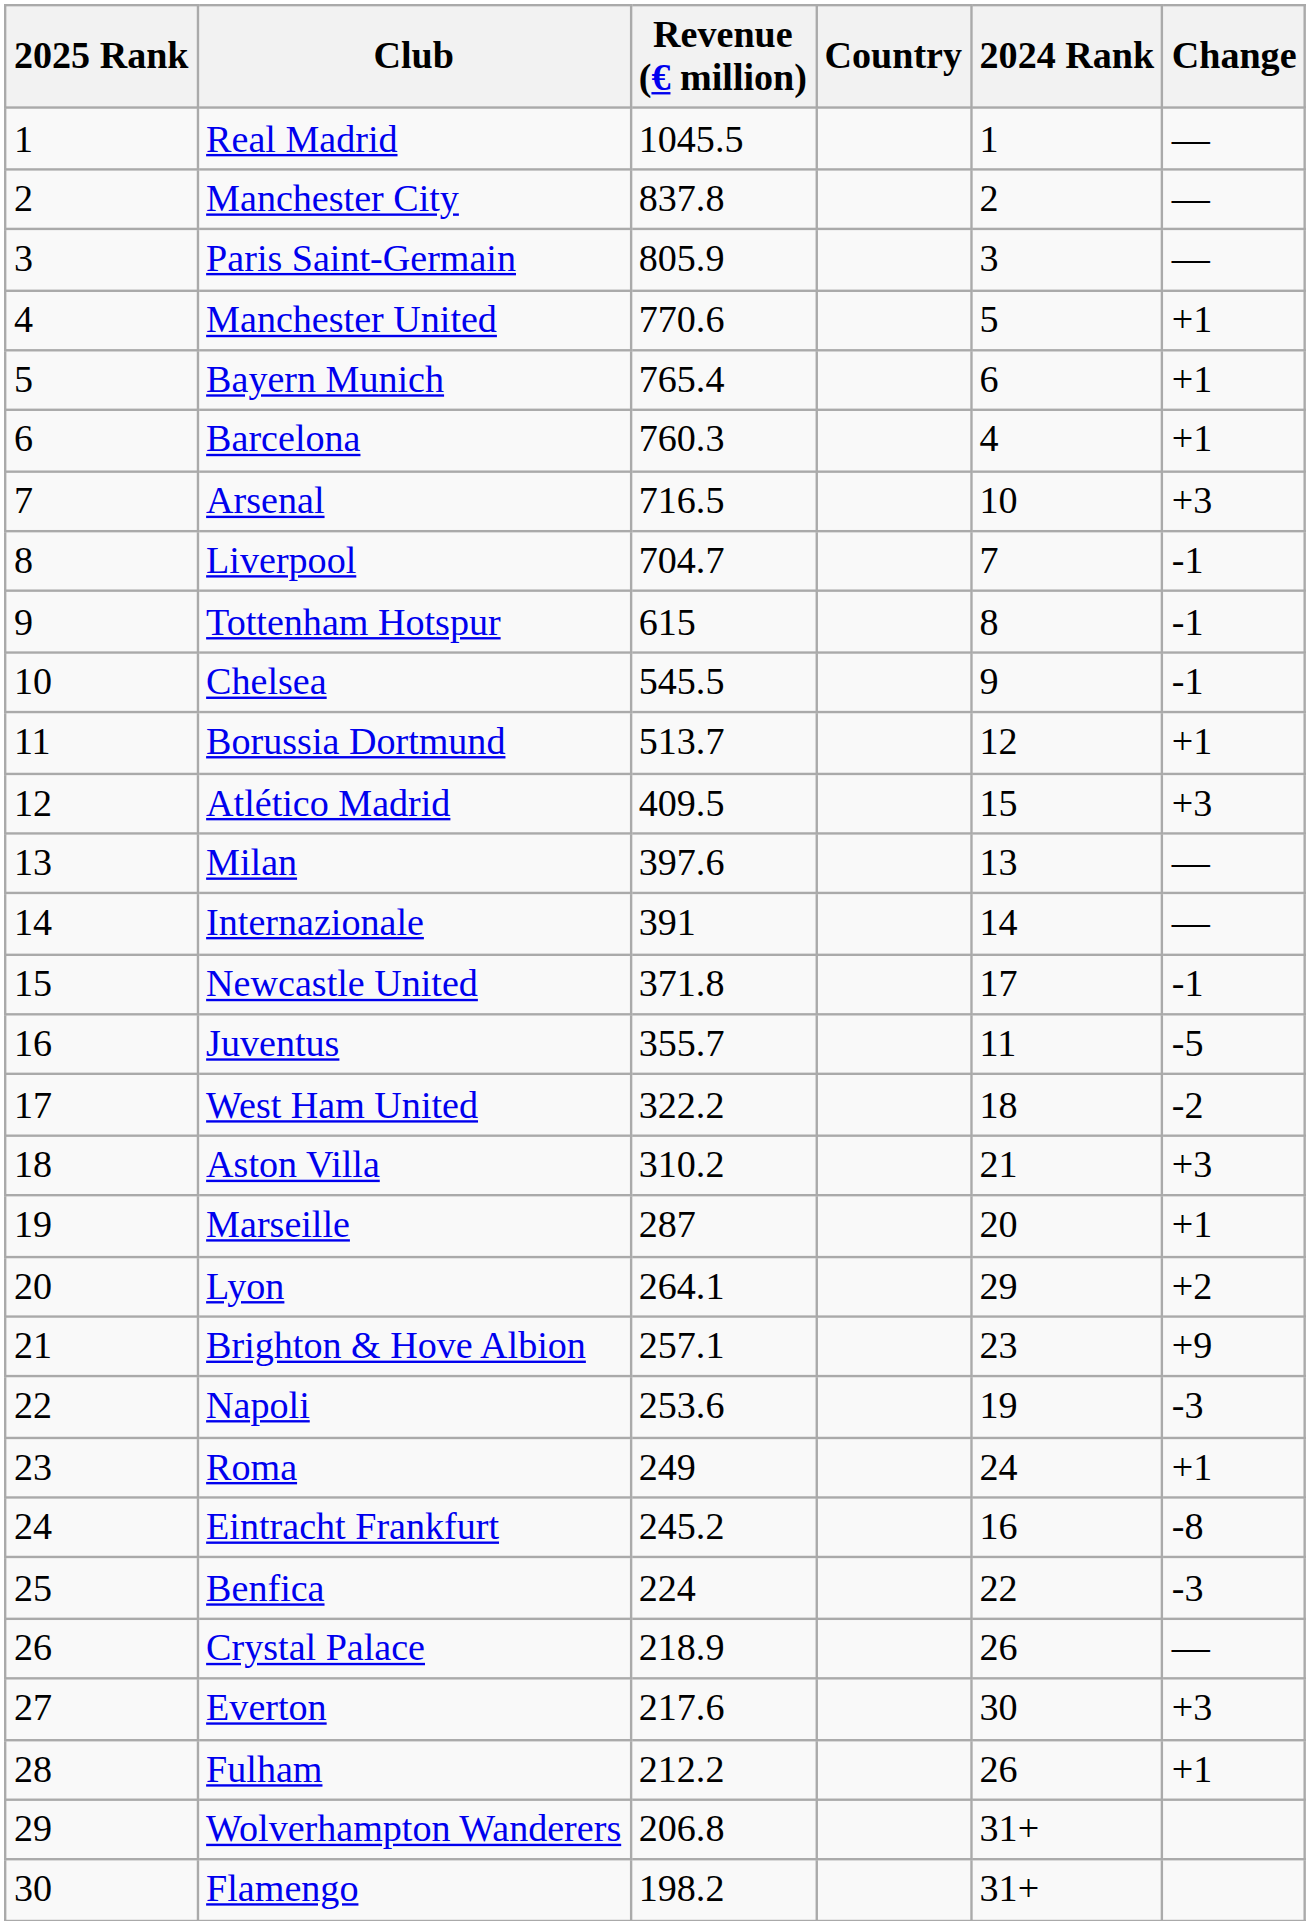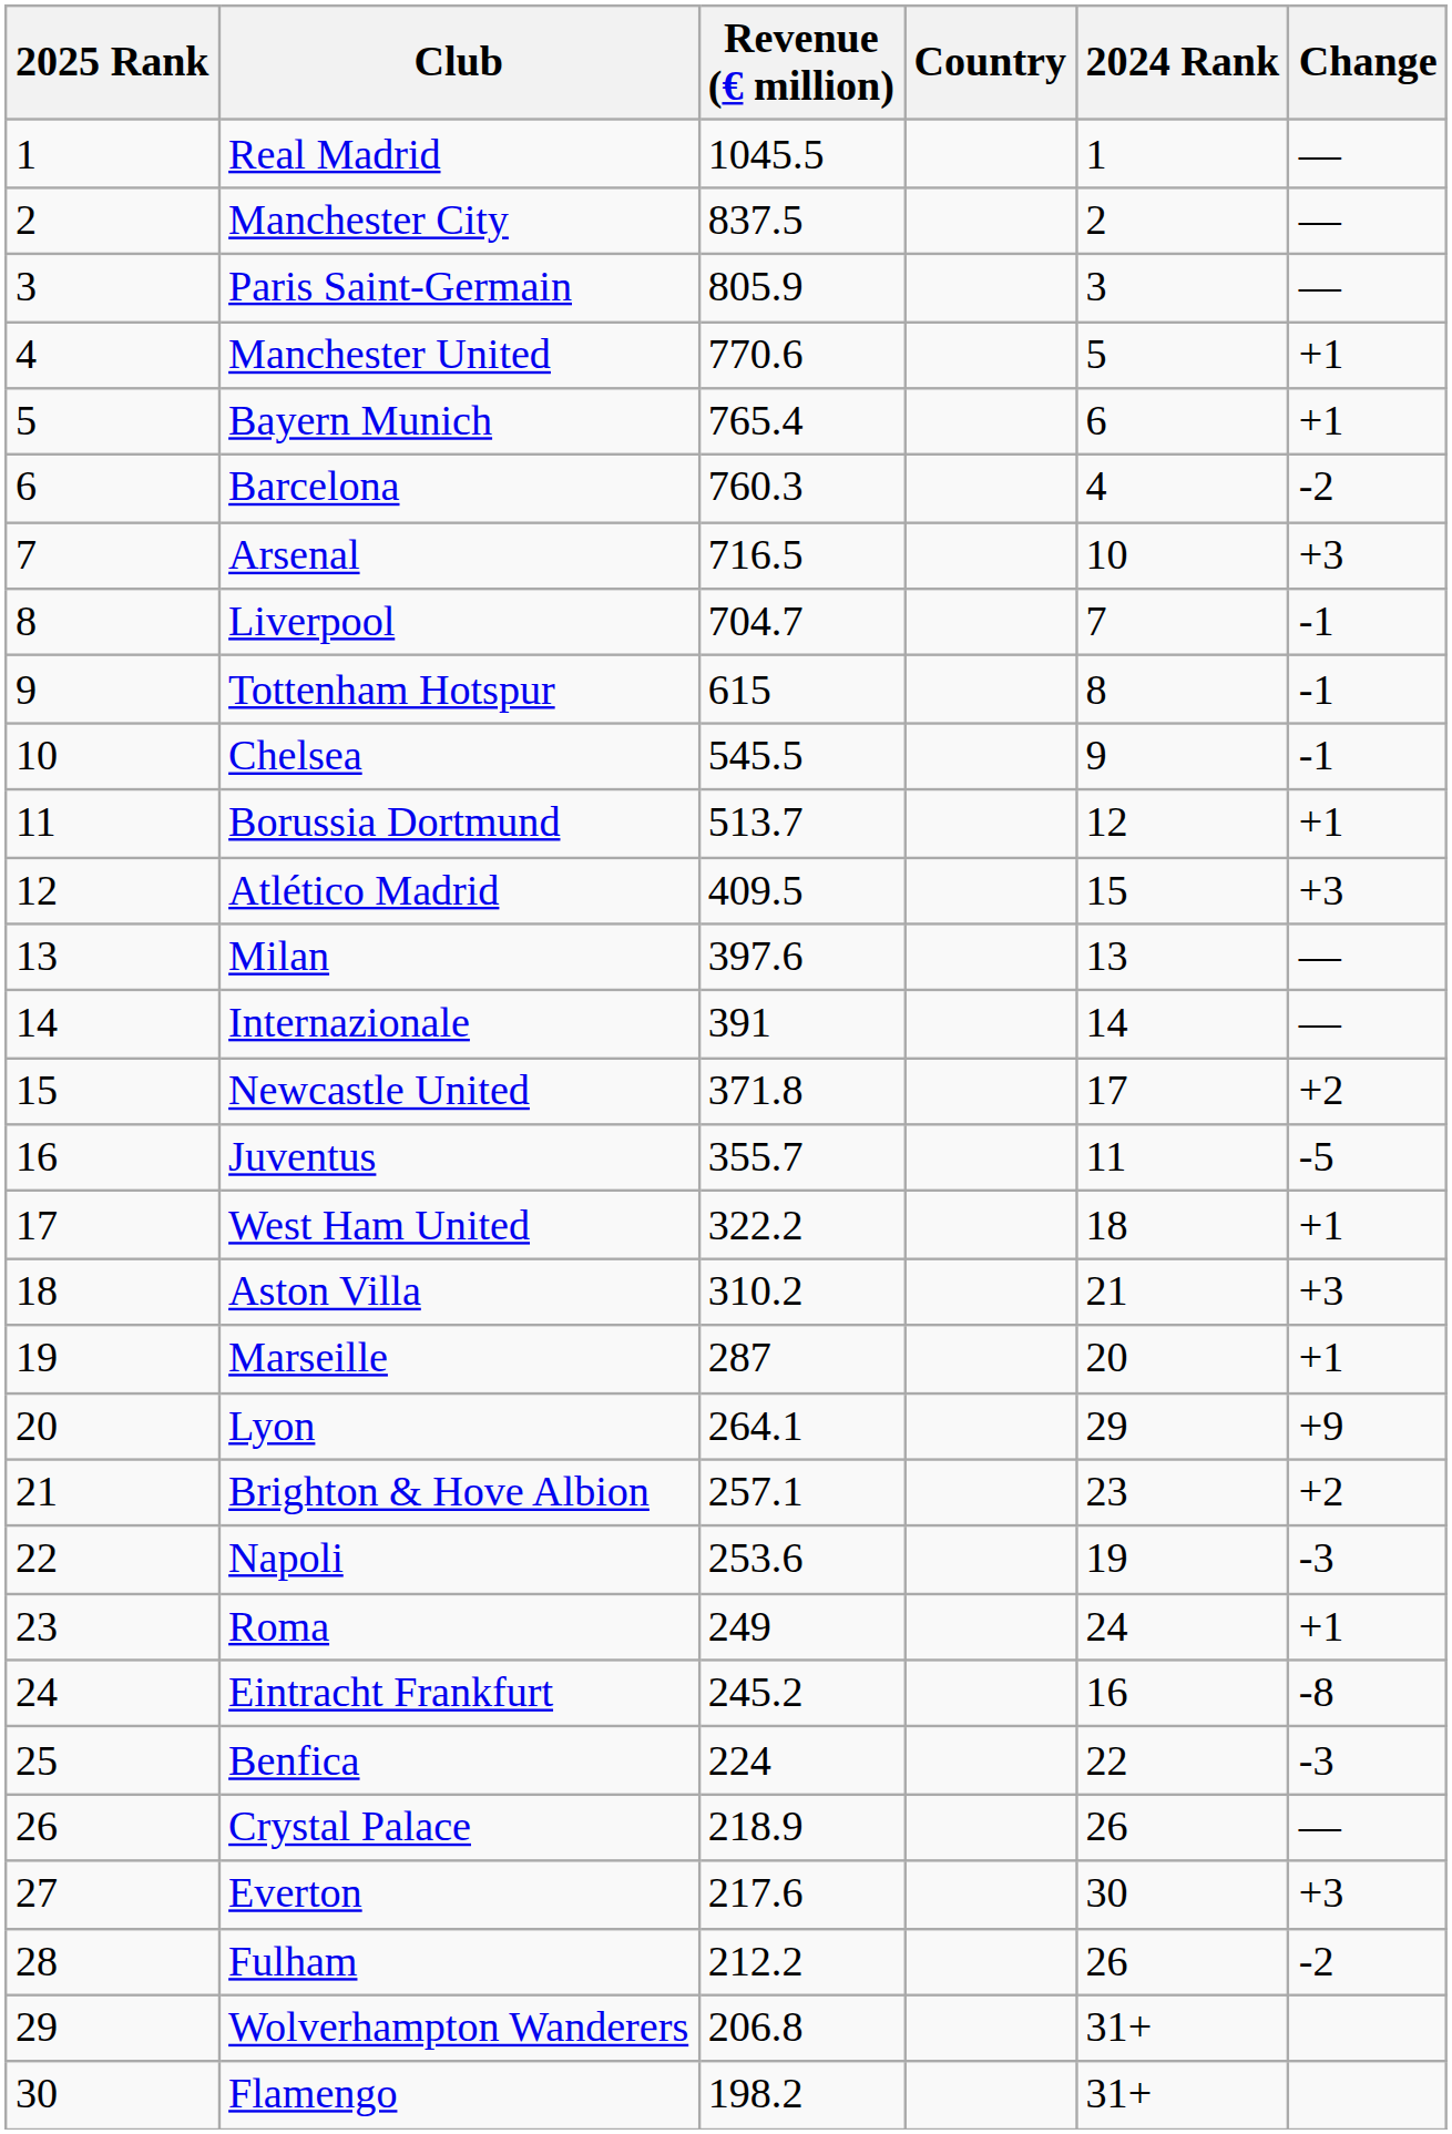Manchester City | Revenue (€ million): 837.8 -> 837.5
Barcelona | Change: +1 -> -2
Newcastle United | Change: -1 -> +2
West Ham United | Change: -2 -> +1
Lyon | Change: +2 -> +9
Brighton & Hove Albion | Change: +9 -> +2
Fulham | Change: +1 -> -2
